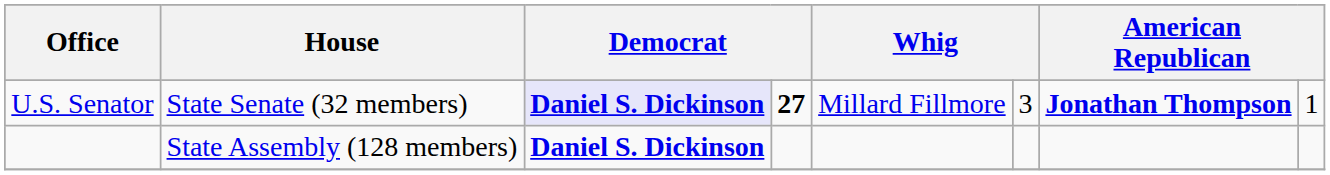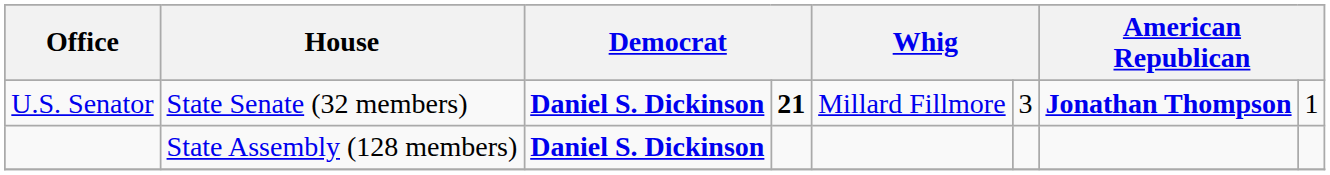U.S. Senator | column 3: lavender background -> no background
U.S. Senator | column 4: 27 -> 21
